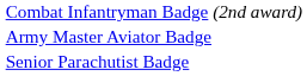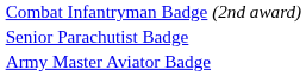rows swapped: Army Master Aviator Badge <-> Senior Parachutist Badge
